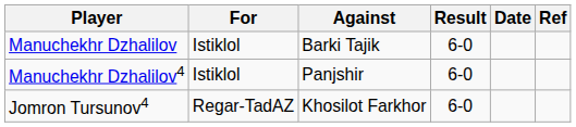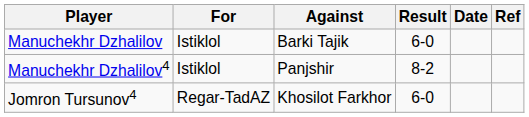Manuchekhr Dzhalilov4 | Result: 6-0 -> 8-2
